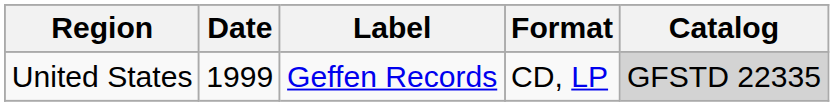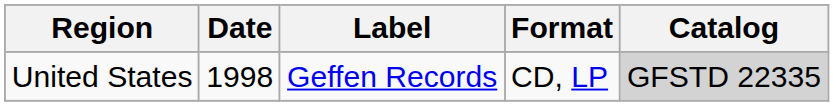United States | Date: 1999 -> 1998
